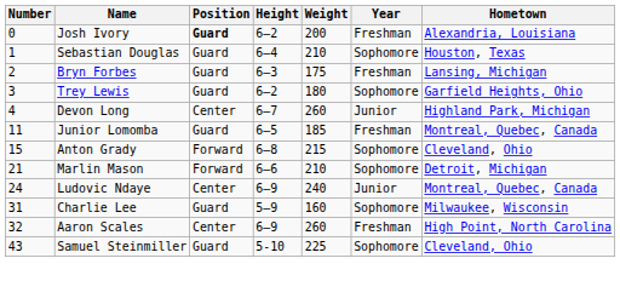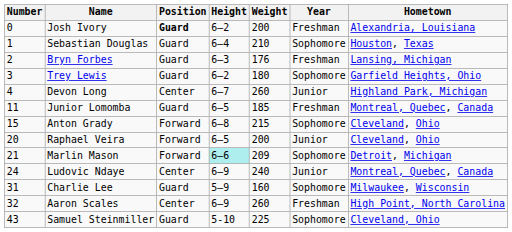Bryn Forbes | Weight: 175 -> 176
+ row: 20 | Raphael Veira | Forward | 6–5 | 200 | Junior | Cleveland, Ohio
Marlin Mason | Height: no background -> paleturquoise background
Marlin Mason | Weight: 210 -> 209
